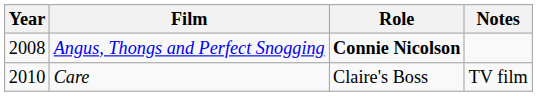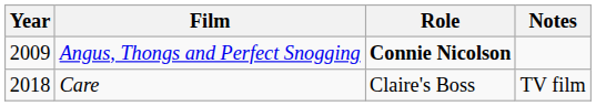Angus, Thongs and Perfect Snogging | Year: 2008 -> 2009
Care | Year: 2010 -> 2018
